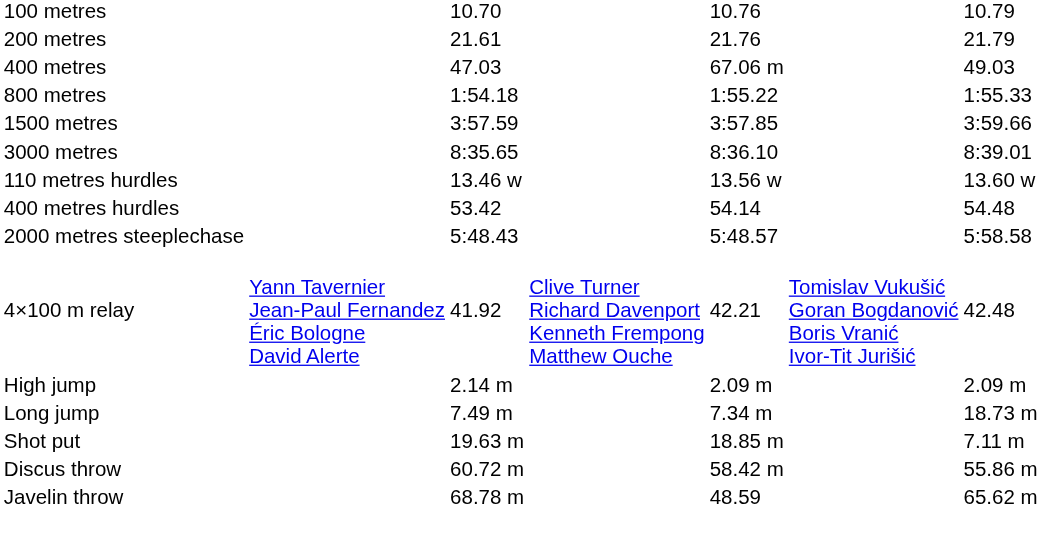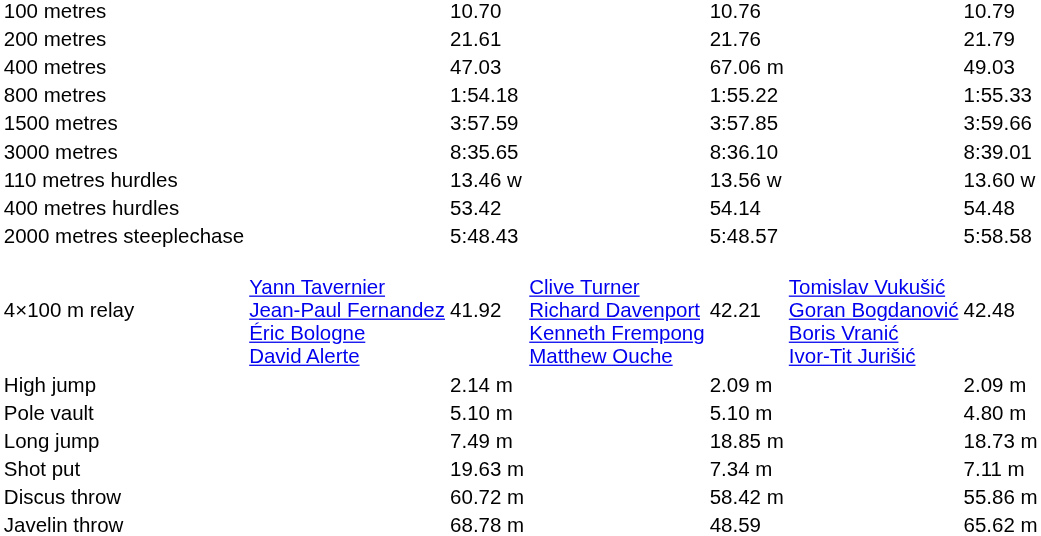+ row: Pole vault | 5.10 m | 5.10 m | 4.80 m
Long jump | column 5: 7.34 m -> 18.85 m
Shot put | column 5: 18.85 m -> 7.34 m
